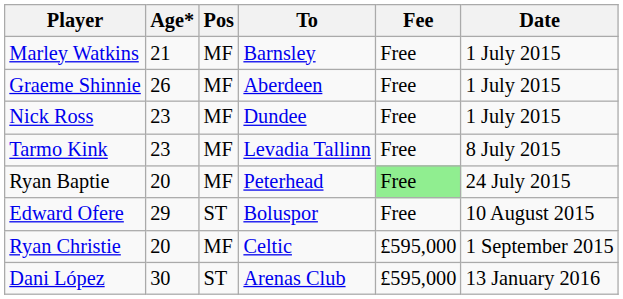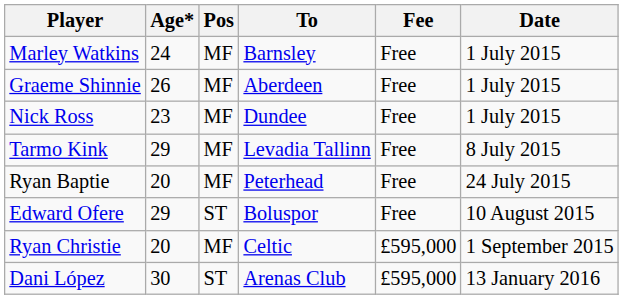Marley Watkins | Age*: 21 -> 24
Tarmo Kink | Age*: 23 -> 29
Ryan Baptie | Fee: lightgreen background -> no background
